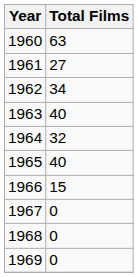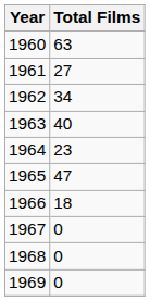1964 | Total Films: 32 -> 23
1965 | Total Films: 40 -> 47
1966 | Total Films: 15 -> 18
